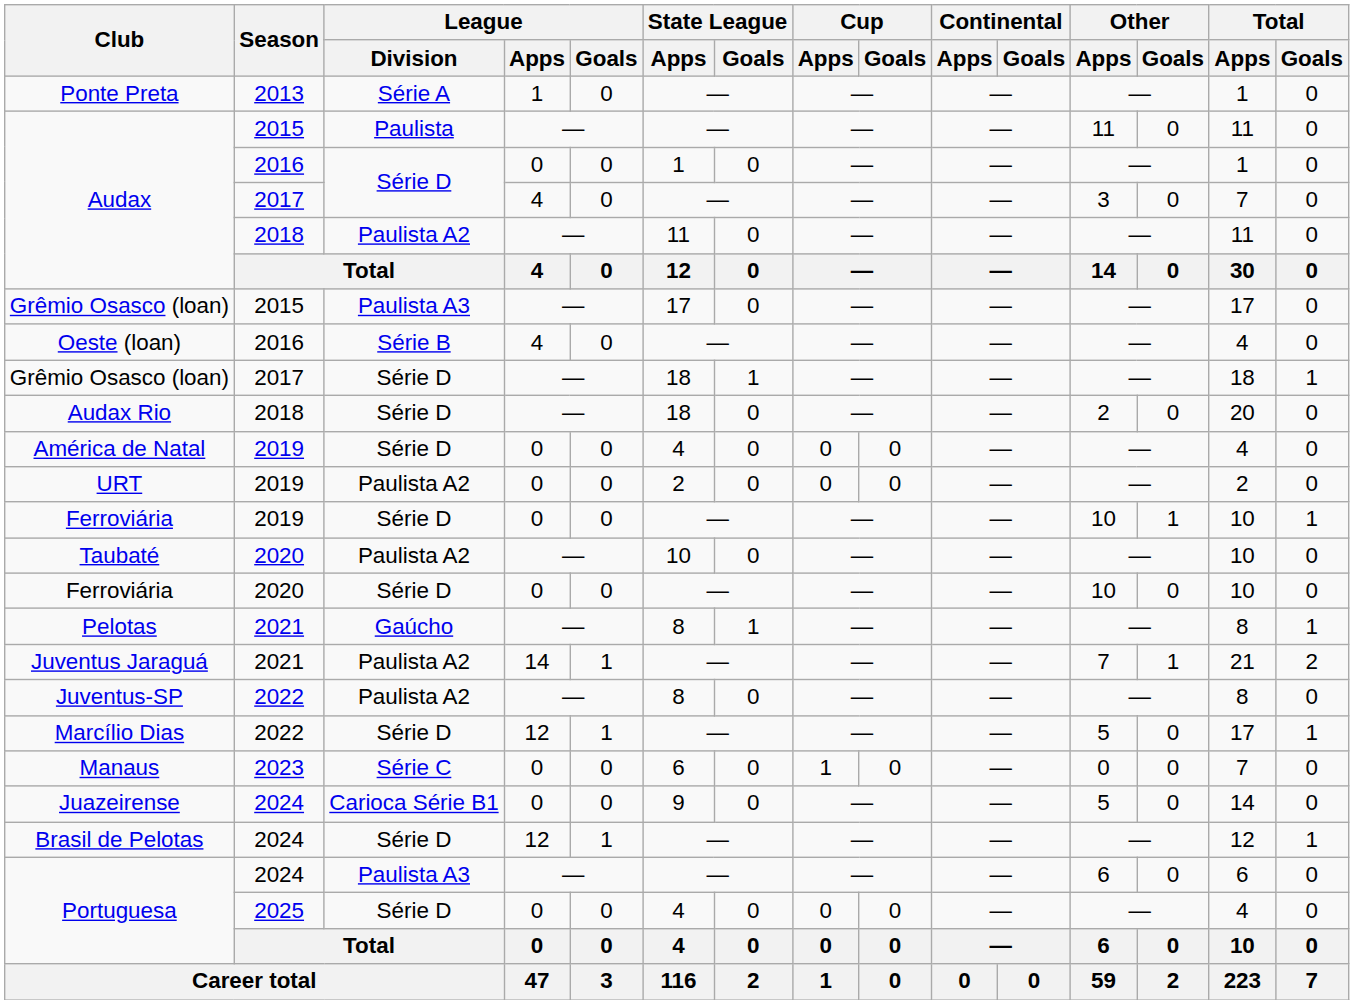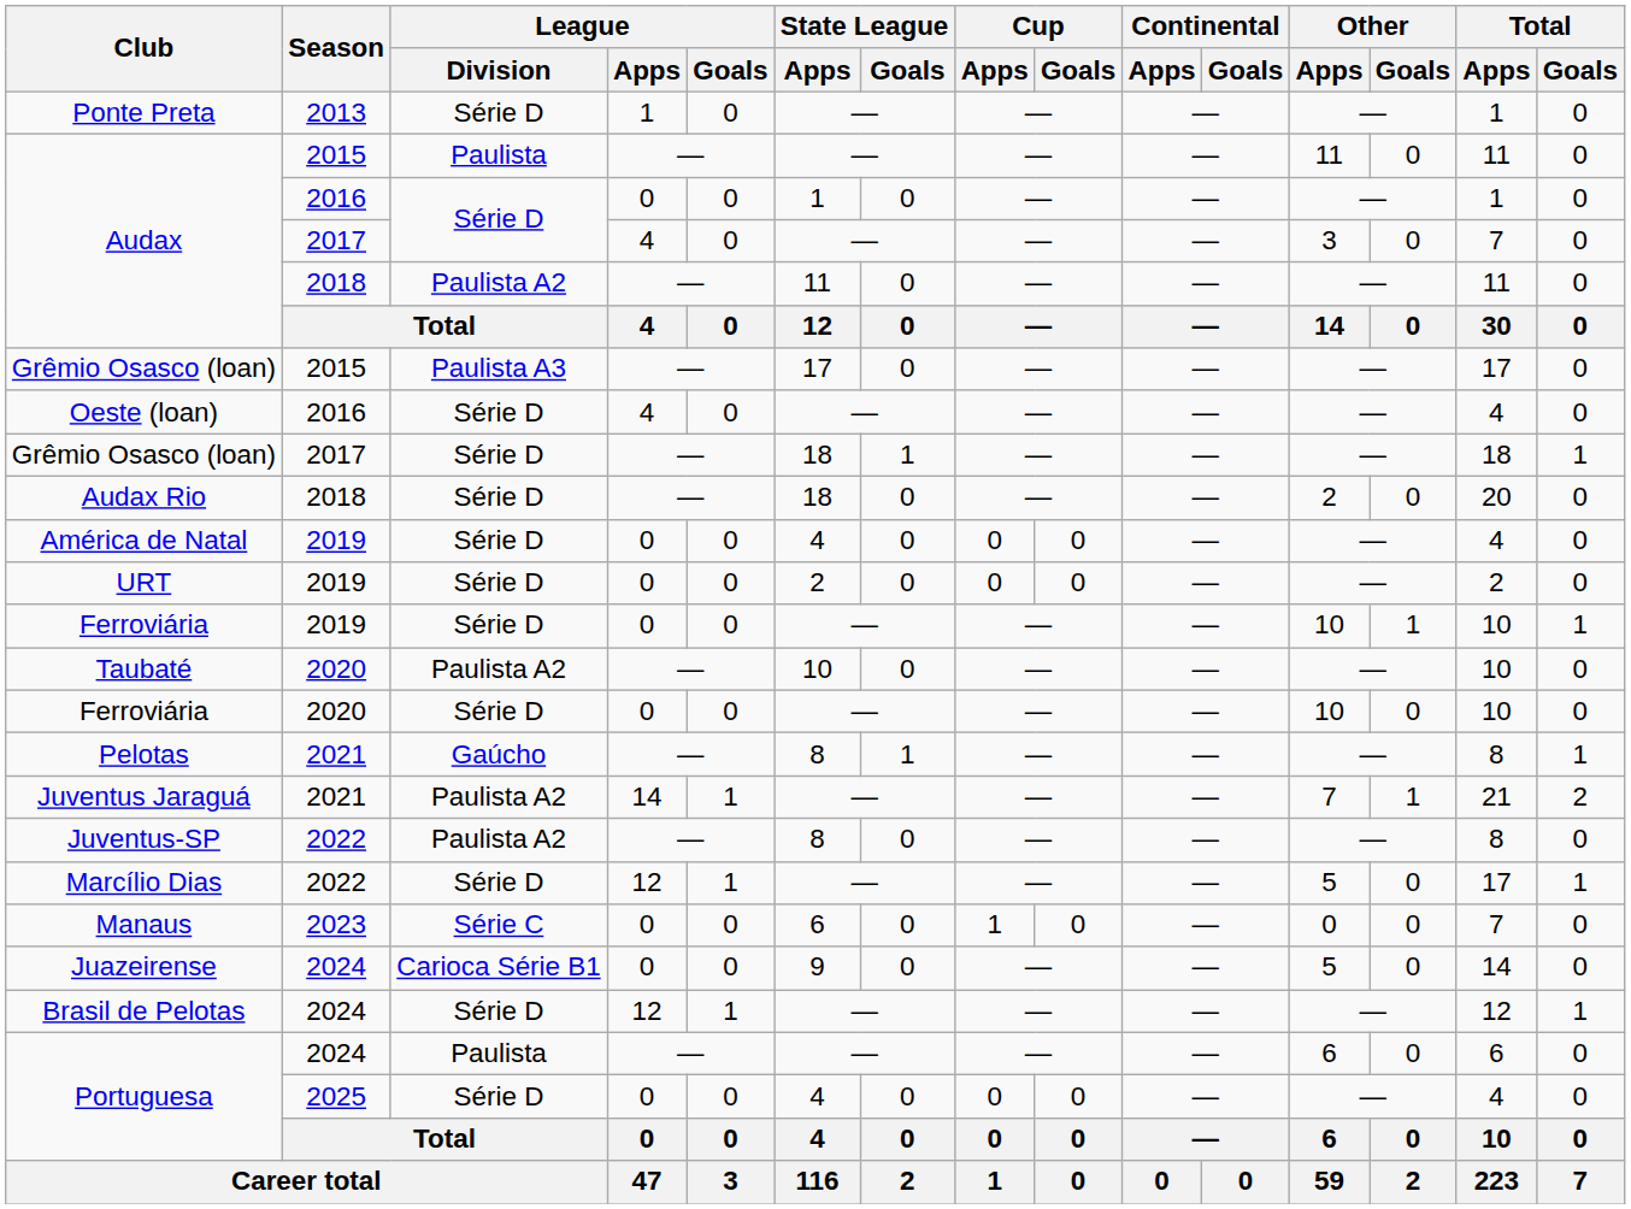Ponte Preta | League / Division: Série A -> Série D
Oeste (loan) | League / Division: Série B -> Série D
URT | League / Division: Paulista A2 -> Série D
Portuguesa / 2024 | League / Division: Paulista A3 -> Paulista
